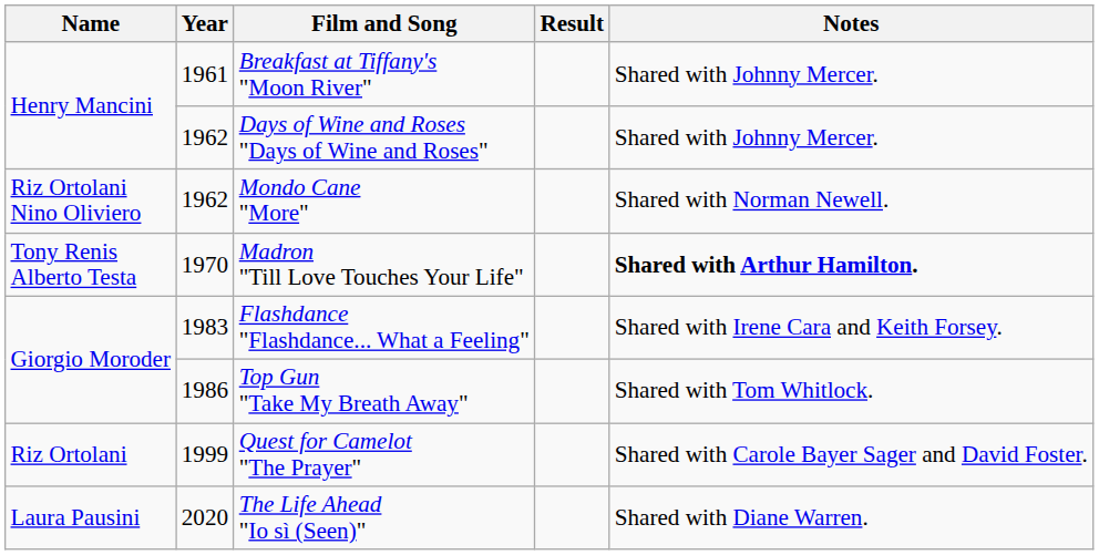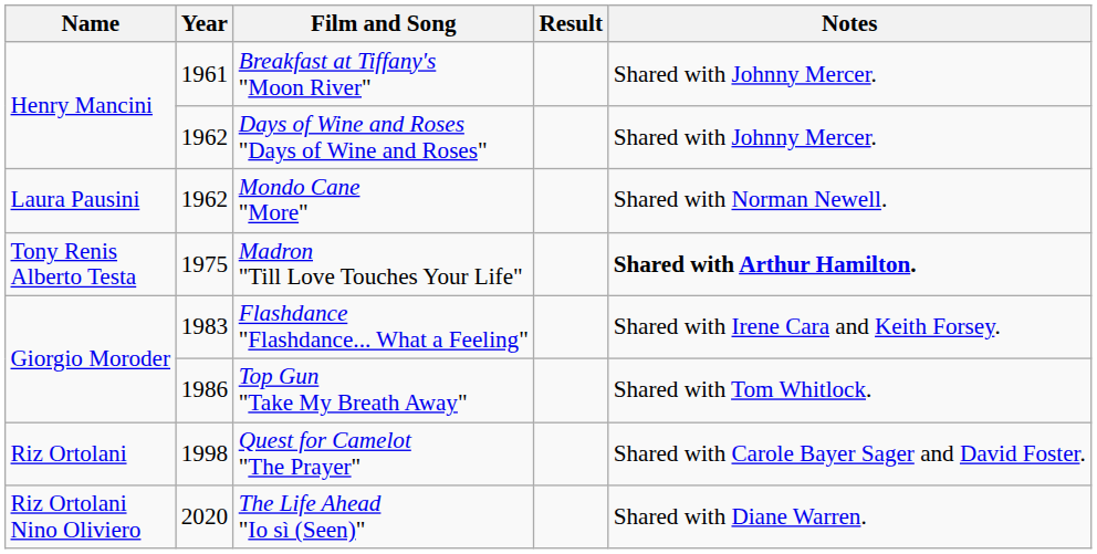Mondo Cane "More" | Name: Riz Ortolani Nino Oliviero -> Laura Pausini
Madron "Till Love Touches Your Life" | Year: 1970 -> 1975
Quest for Camelot "The Prayer" | Year: 1999 -> 1998
The Life Ahead "Io sì (Seen)" | Name: Laura Pausini -> Riz Ortolani Nino Oliviero
